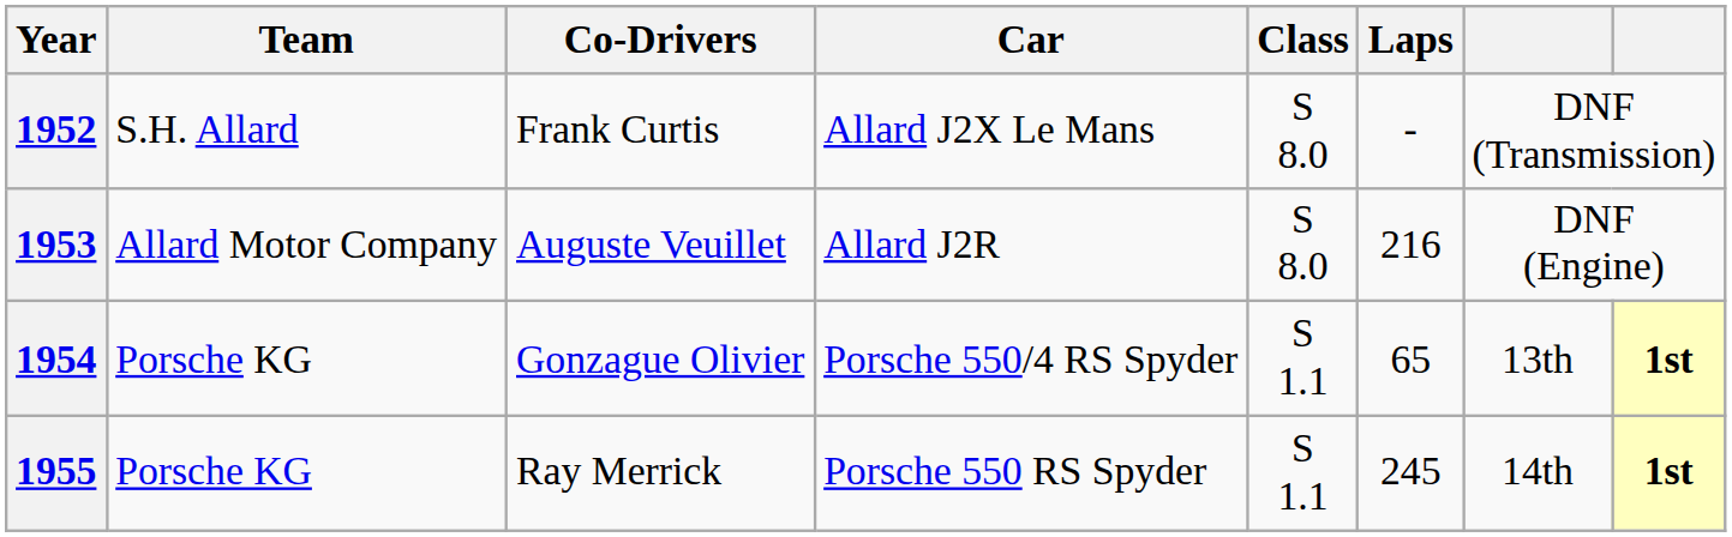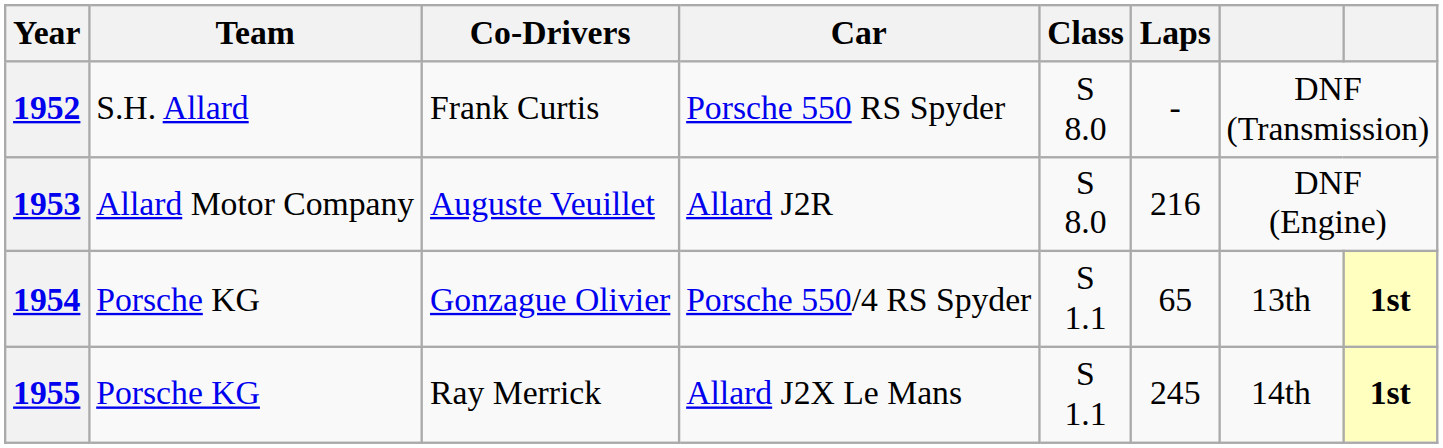1952 | Car: Allard J2X Le Mans -> Porsche 550 RS Spyder
1955 | Car: Porsche 550 RS Spyder -> Allard J2X Le Mans
